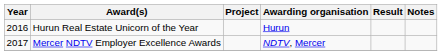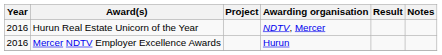Hurun Real Estate Unicorn of the Year | Awarding organisation: Hurun -> NDTV, Mercer
Mercer NDTV Employer Excellence Awards | Year: 2017 -> 2016
Mercer NDTV Employer Excellence Awards | Awarding organisation: NDTV, Mercer -> Hurun
